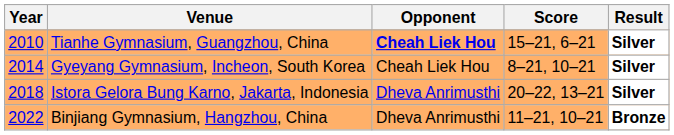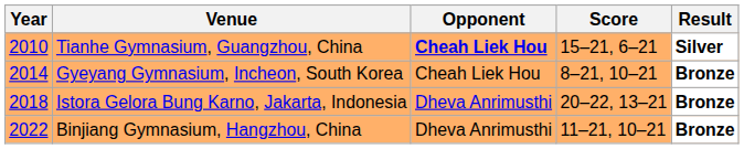Gyeyang Gymnasium, Incheon, South Korea | Result: Silver -> Bronze
Istora Gelora Bung Karno, Jakarta, Indonesia | Result: Silver -> Bronze
